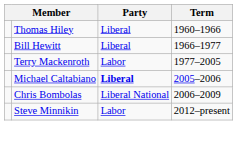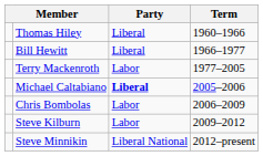Chris Bombolas | Party: Liberal National -> Labor
+ row: Steve Kilburn | Labor | 2009–2012
Steve Minnikin | Party: Labor -> Liberal National
